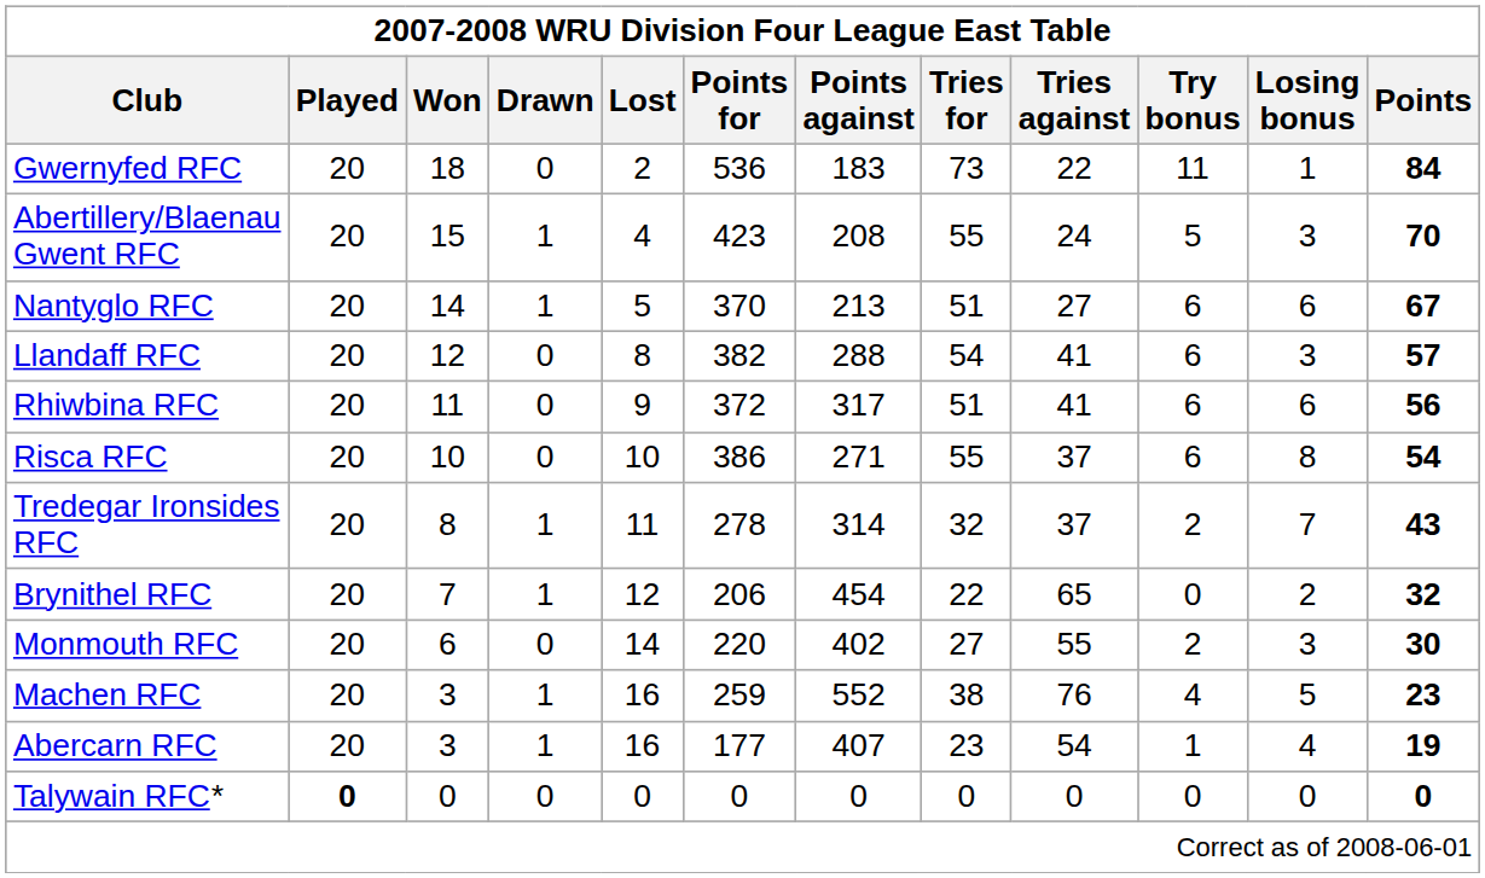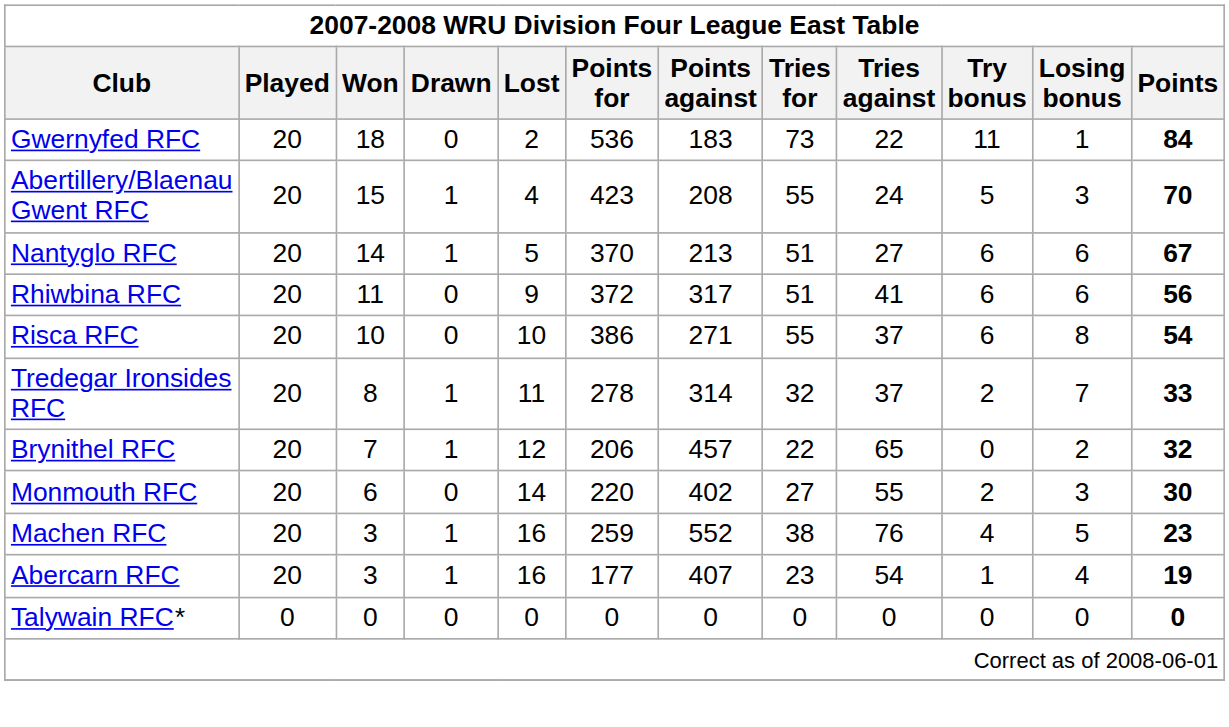- row: Llandaff RFC | 20 | 12 | 0 | 8 | 382 | 288 | 54 | 41 | 6 | 3 | 57
Tredegar Ironsides RFC | Points: 43 -> 33
Brynithel RFC | Points against: 454 -> 457
Talywain RFC* | Played: bold -> normal
